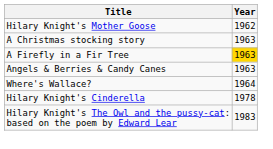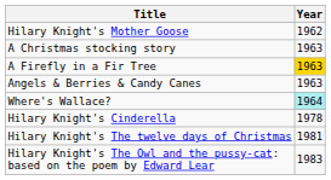Where's Wallace? | Year: no background -> paleturquoise background
+ row: Hilary Knight's The twelve days of Christmas | 1981
